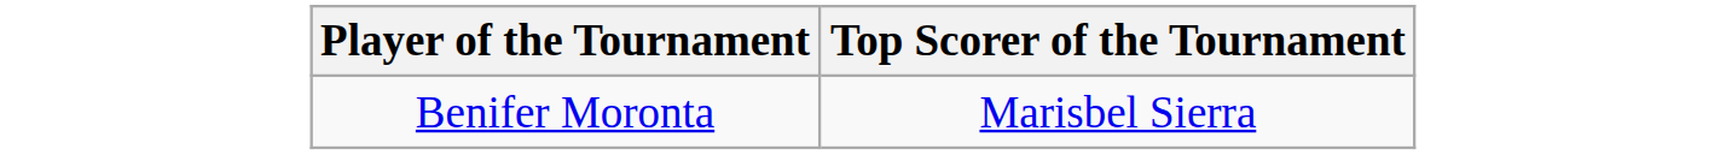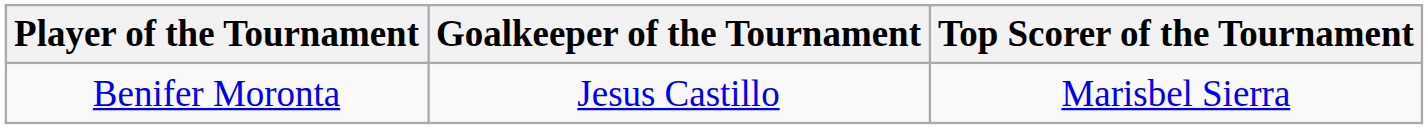+ column: Goalkeeper of the Tournament | Jesus Castillo
